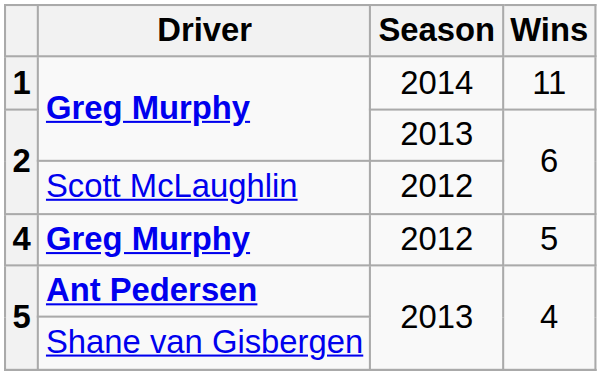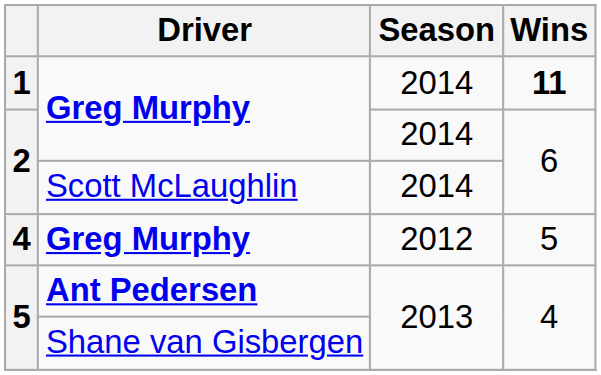1 | Wins: normal -> bold
2 / Greg Murphy | Season: 2013 -> 2014
2 / Scott McLaughlin | Season: 2012 -> 2014
